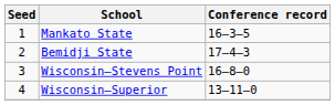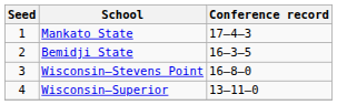Mankato State | Conference record: 16–3–5 -> 17–4–3
Bemidji State | Conference record: 17–4–3 -> 16–3–5
